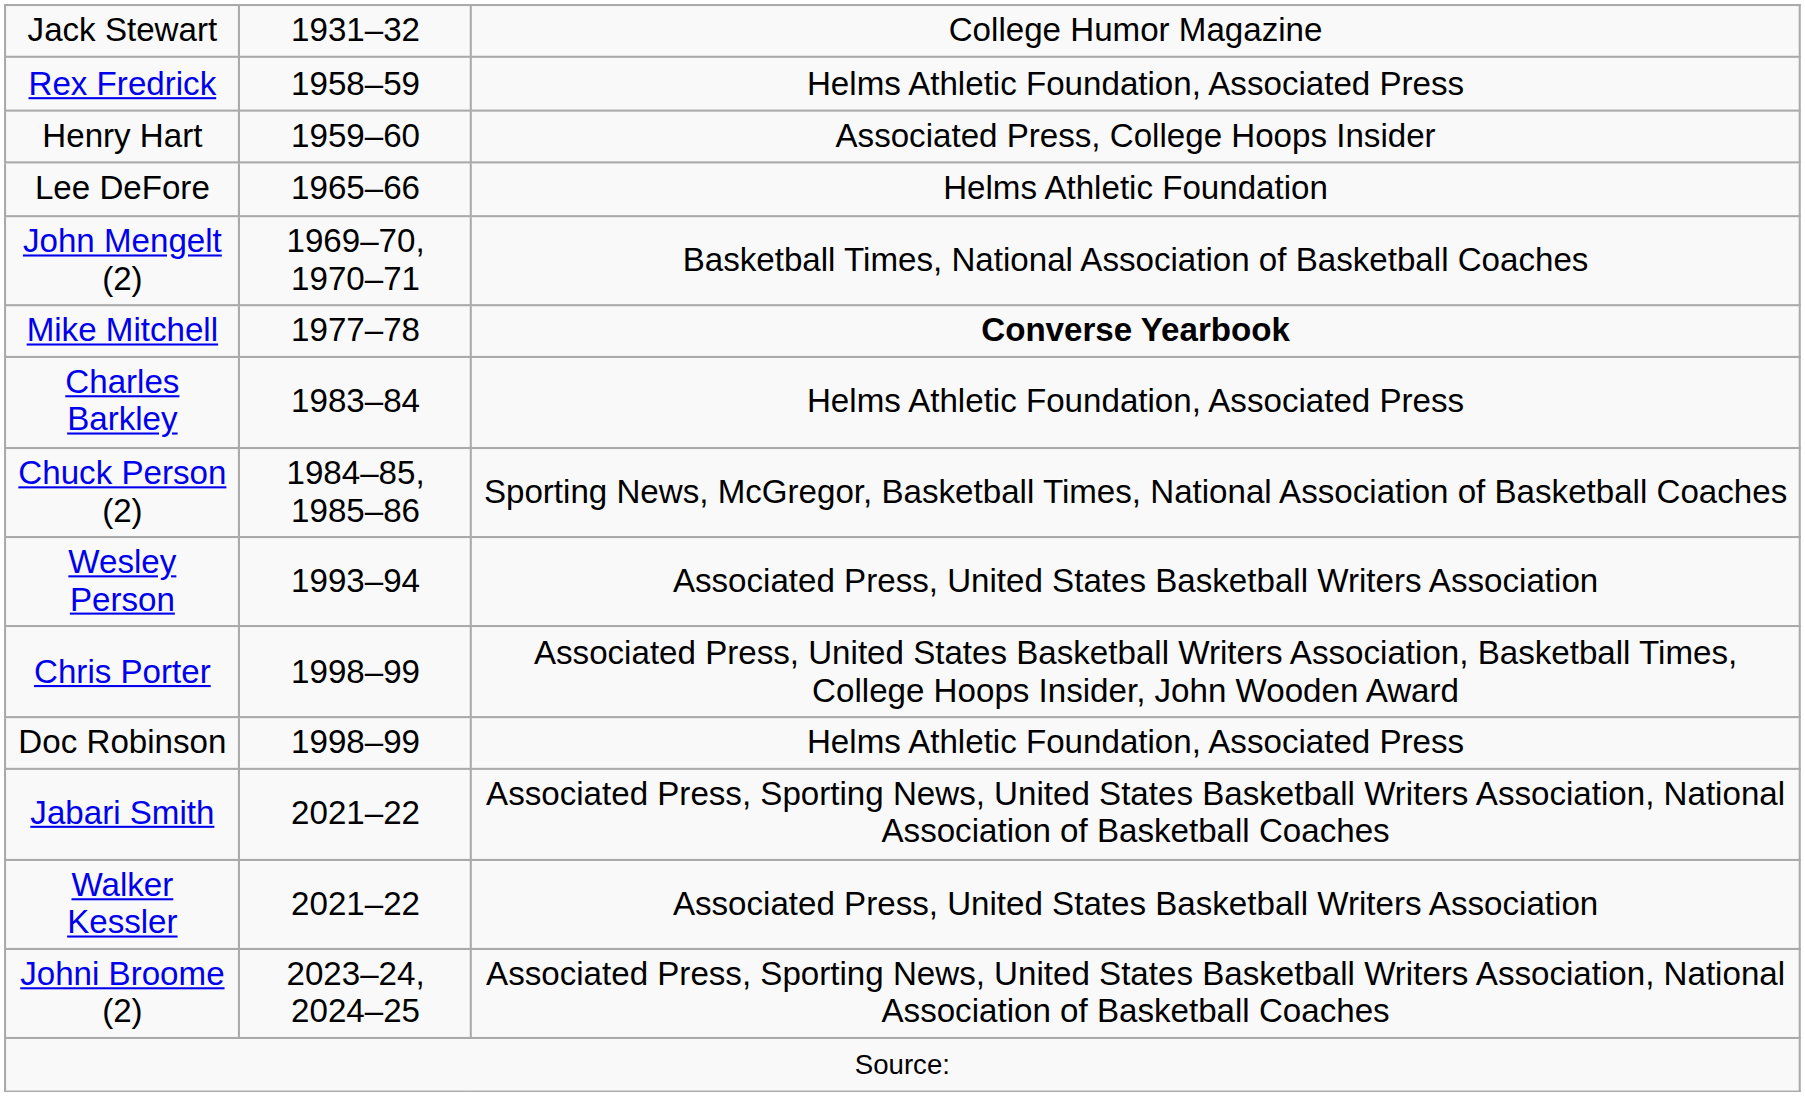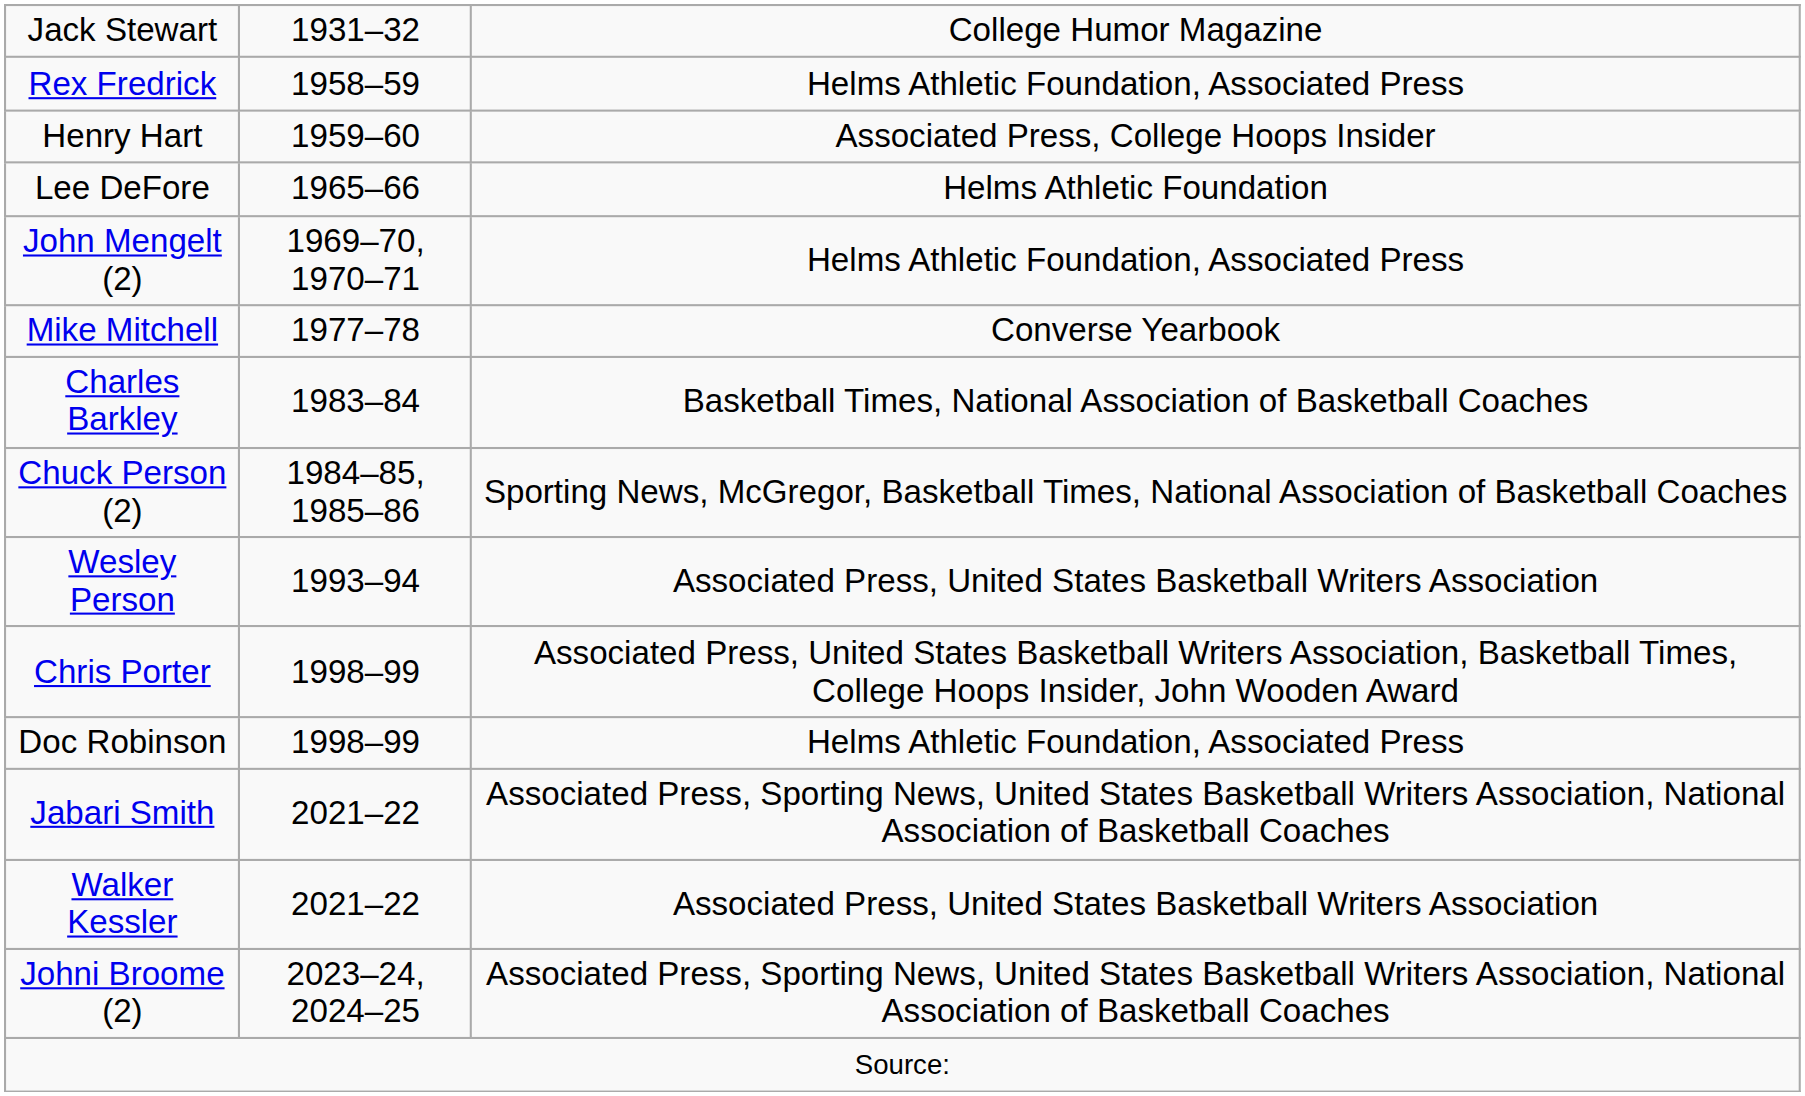John Mengelt (2) | column 3: Basketball Times, National Association of Basketball Coaches -> Helms Athletic Foundation, Associated Press
Mike Mitchell | column 3: bold -> normal
Charles Barkley | column 3: Helms Athletic Foundation, Associated Press -> Basketball Times, National Association of Basketball Coaches
